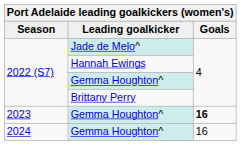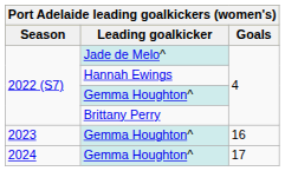2023 / Gemma Houghton^ | Goals: bold -> normal
2024 / Gemma Houghton^ | Goals: 16 -> 17
